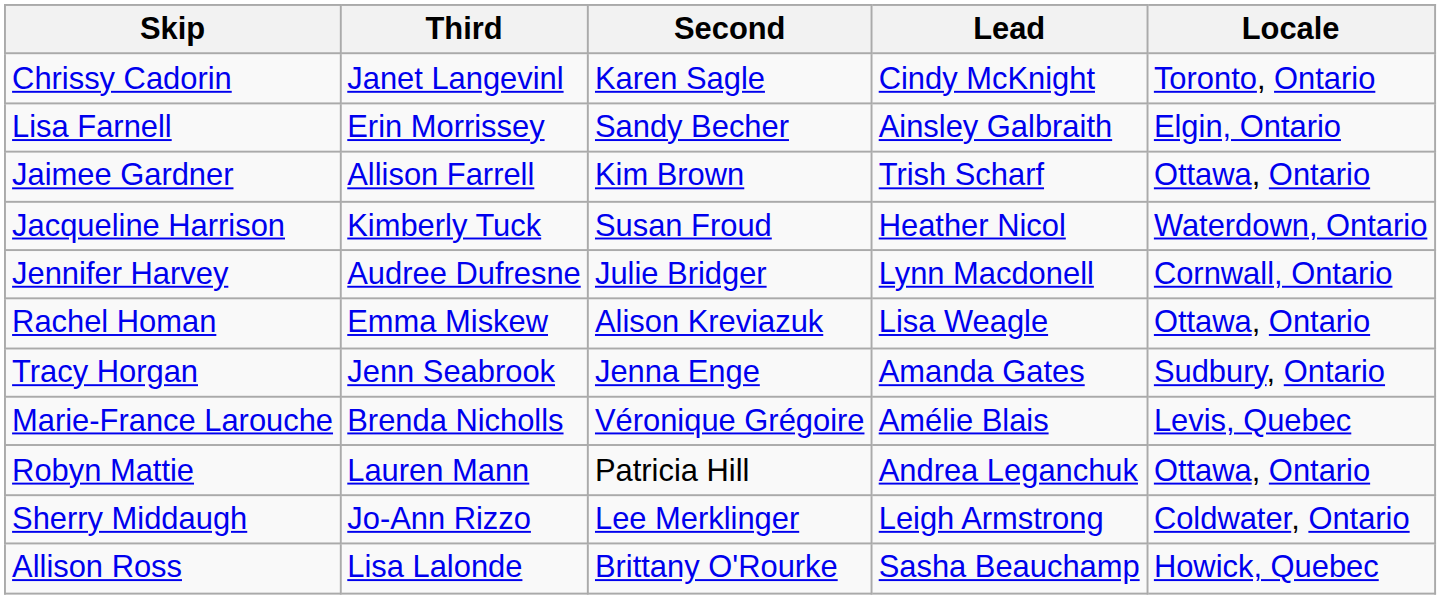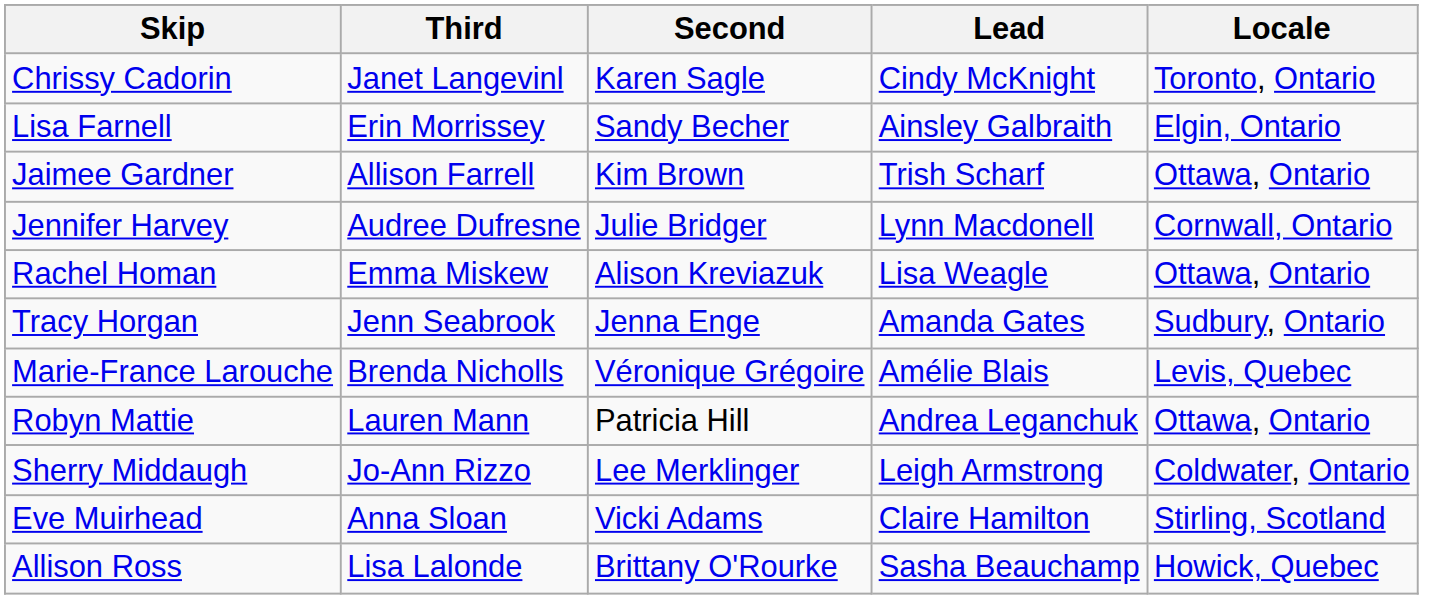- row: Jacqueline Harrison | Kimberly Tuck | Susan Froud | Heather Nicol | Waterdown, Ontario
+ row: Eve Muirhead | Anna Sloan | Vicki Adams | Claire Hamilton | Stirling, Scotland
